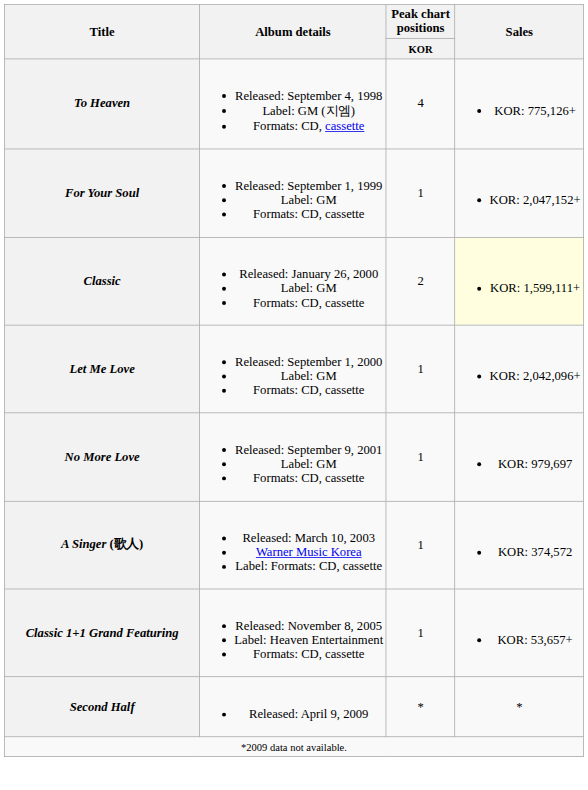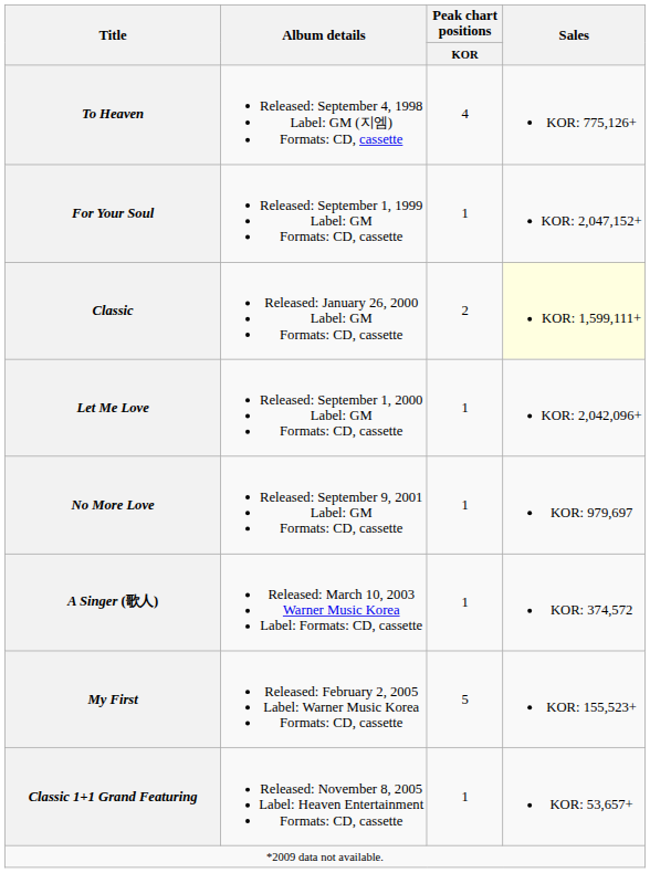+ row: My First | Released: February 2, 2005 Label: Warner Music Korea Formats: CD, cassette | 5 | KOR: 155,523+
- row: Second Half | Released: April 9, 2009 | * | *
